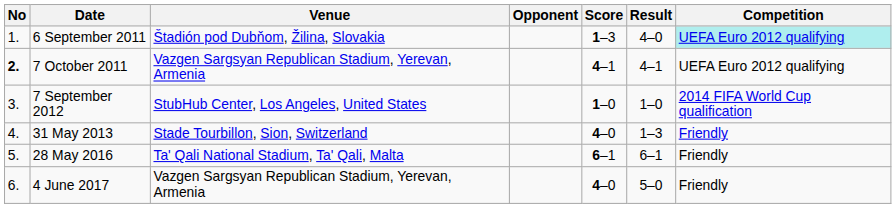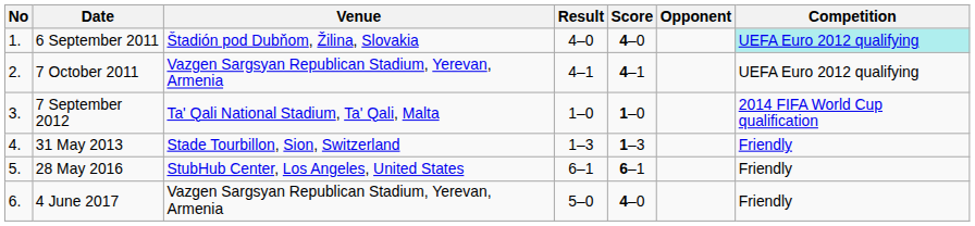columns swapped: Opponent <-> Result
6 September 2011 | Score: 1–3 -> 4–0
7 October 2011 | No: bold -> normal
7 September 2012 | Venue: StubHub Center, Los Angeles, United States -> Ta' Qali National Stadium, Ta' Qali, Malta
31 May 2013 | Score: 4–0 -> 1–3
28 May 2016 | Venue: Ta' Qali National Stadium, Ta' Qali, Malta -> StubHub Center, Los Angeles, United States
